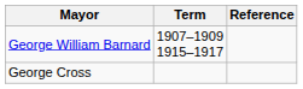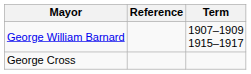columns swapped: Term <-> Reference
